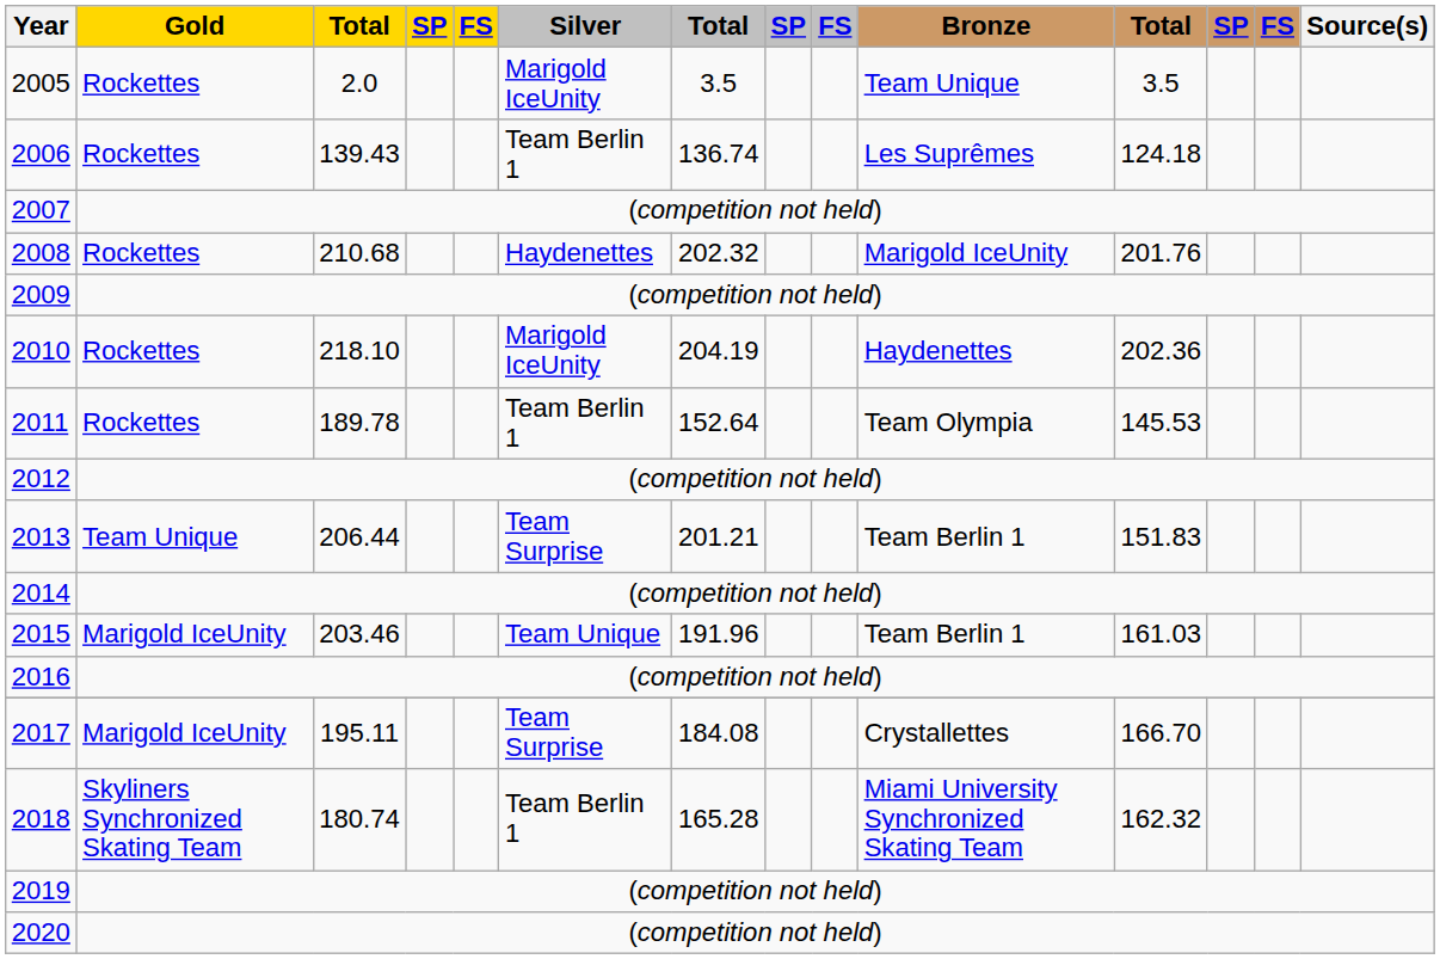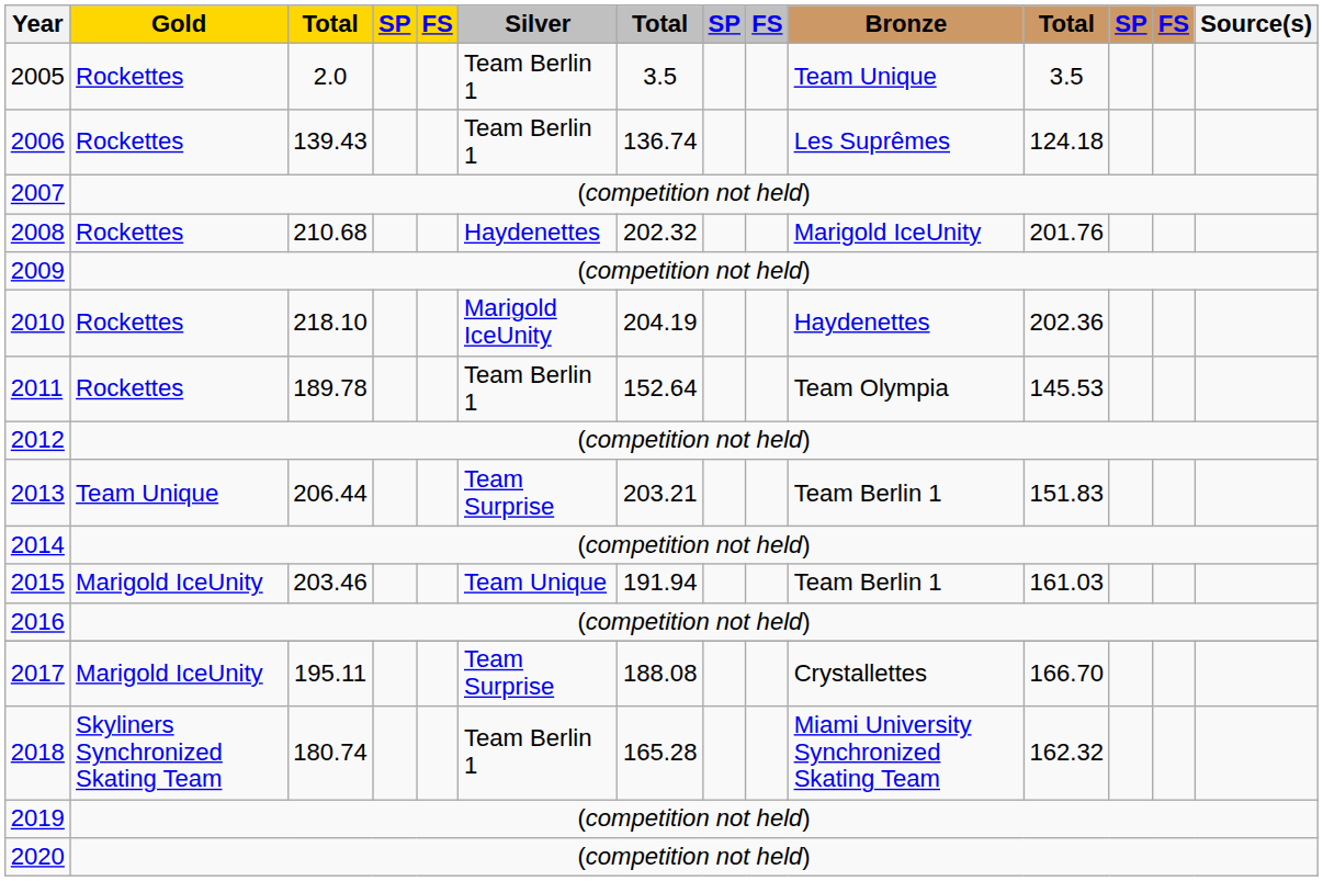2005 | Silver: Marigold IceUnity -> Team Berlin 1
2013 | column 7: 201.21 -> 203.21
2015 | column 7: 191.96 -> 191.94
2017 | column 7: 184.08 -> 188.08
